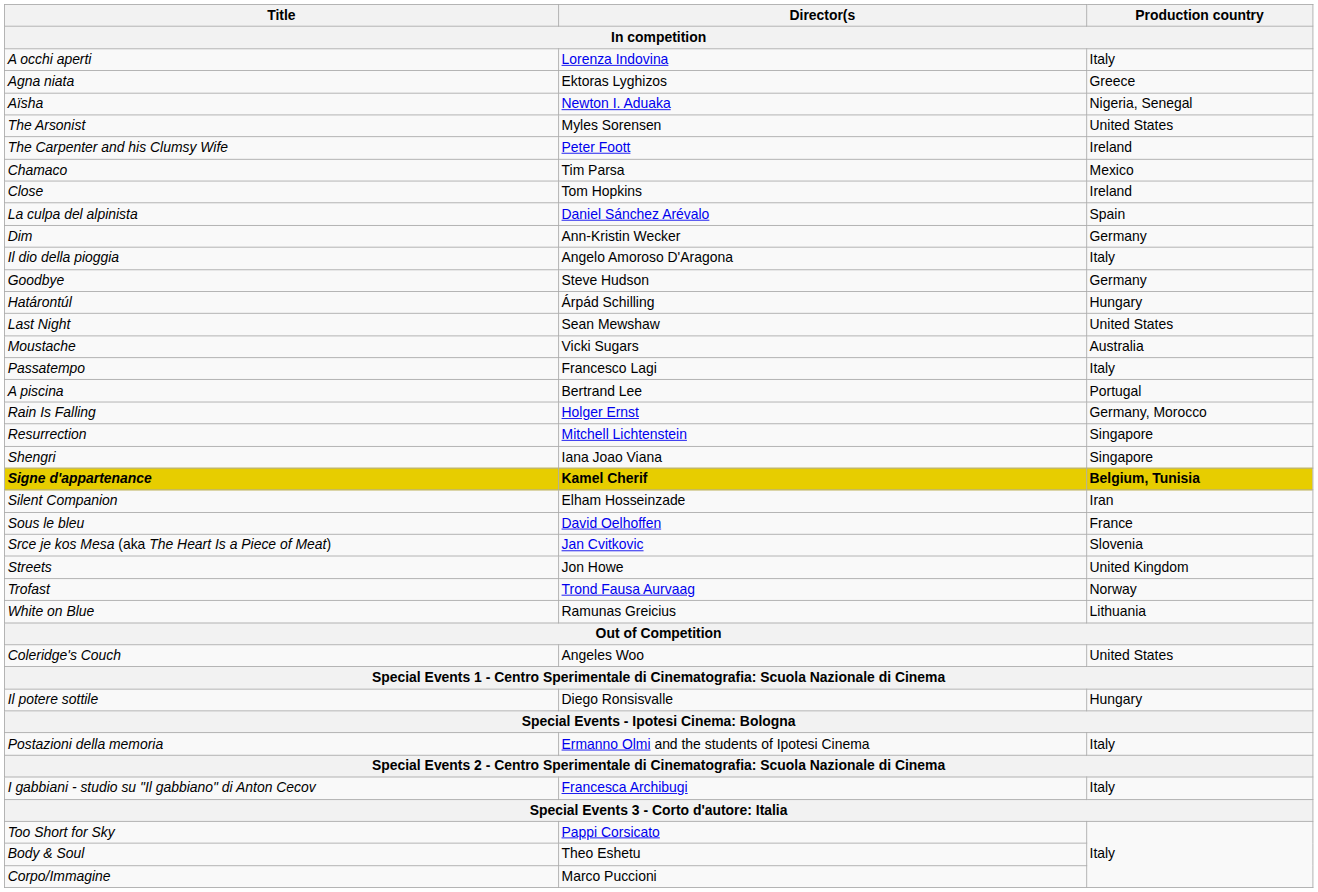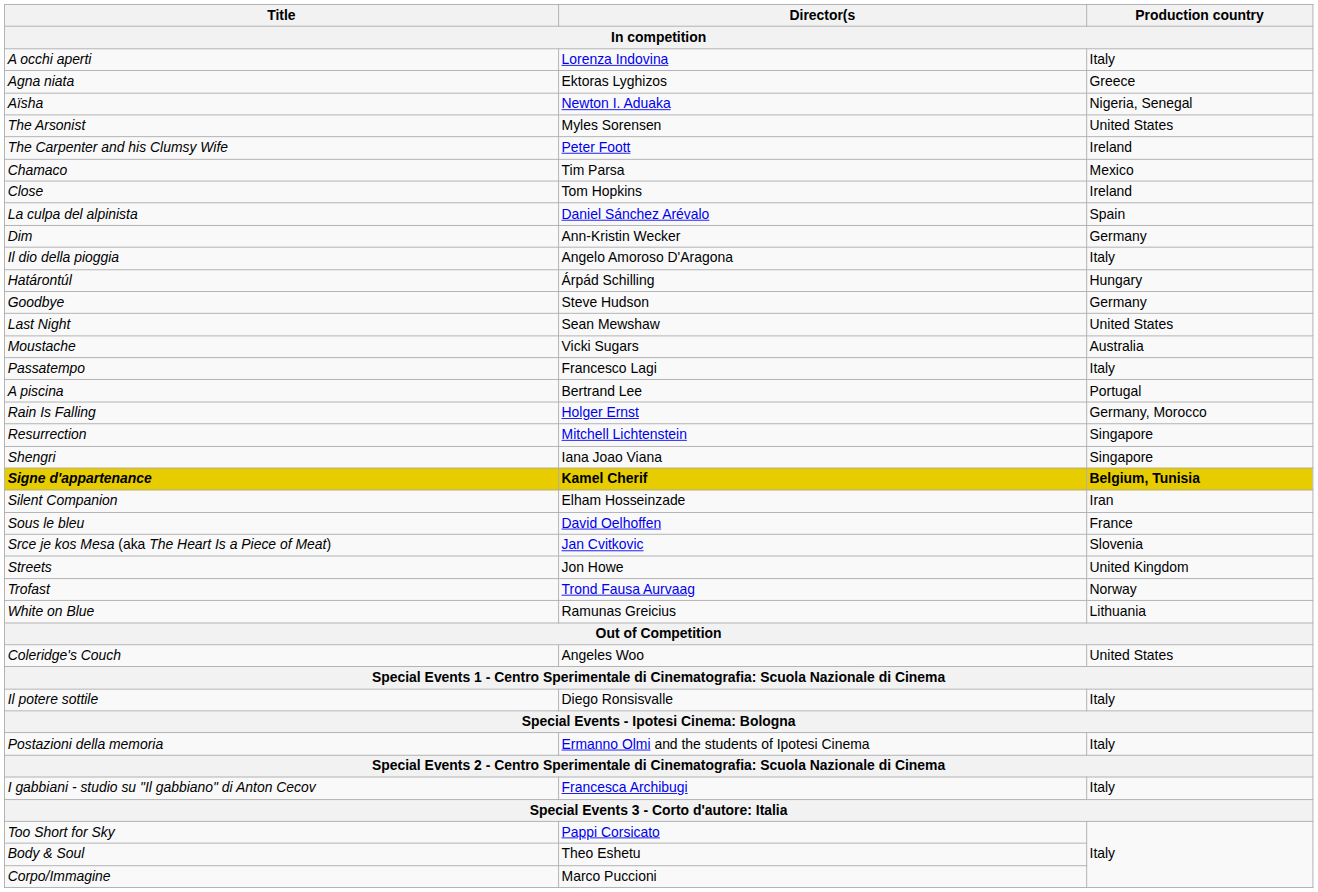rows swapped: Goodbye <-> Határontúl
Il potere sottile | Production country: Hungary -> Italy
